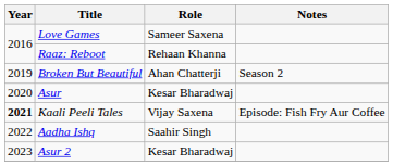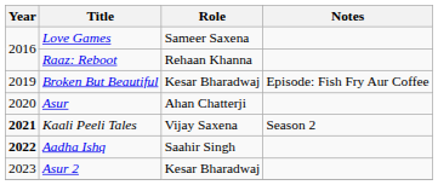Broken But Beautiful | Role: Ahan Chatterji -> Kesar Bharadwaj
Broken But Beautiful | Notes: Season 2 -> Episode: Fish Fry Aur Coffee
Asur | Role: Kesar Bharadwaj -> Ahan Chatterji
Kaali Peeli Tales | Notes: Episode: Fish Fry Aur Coffee -> Season 2
Aadha Ishq | Year: normal -> bold
